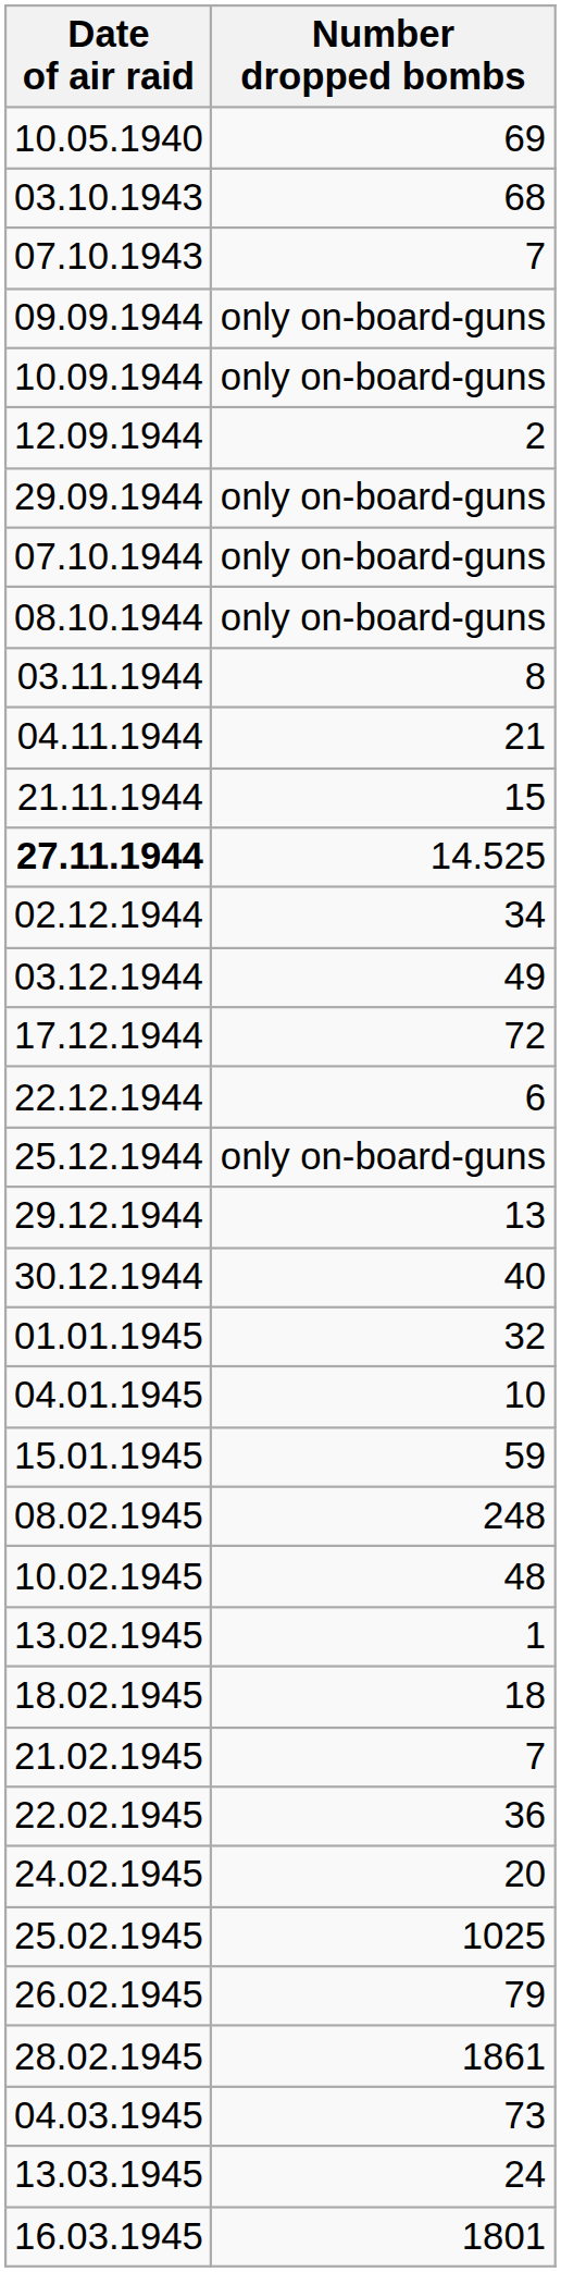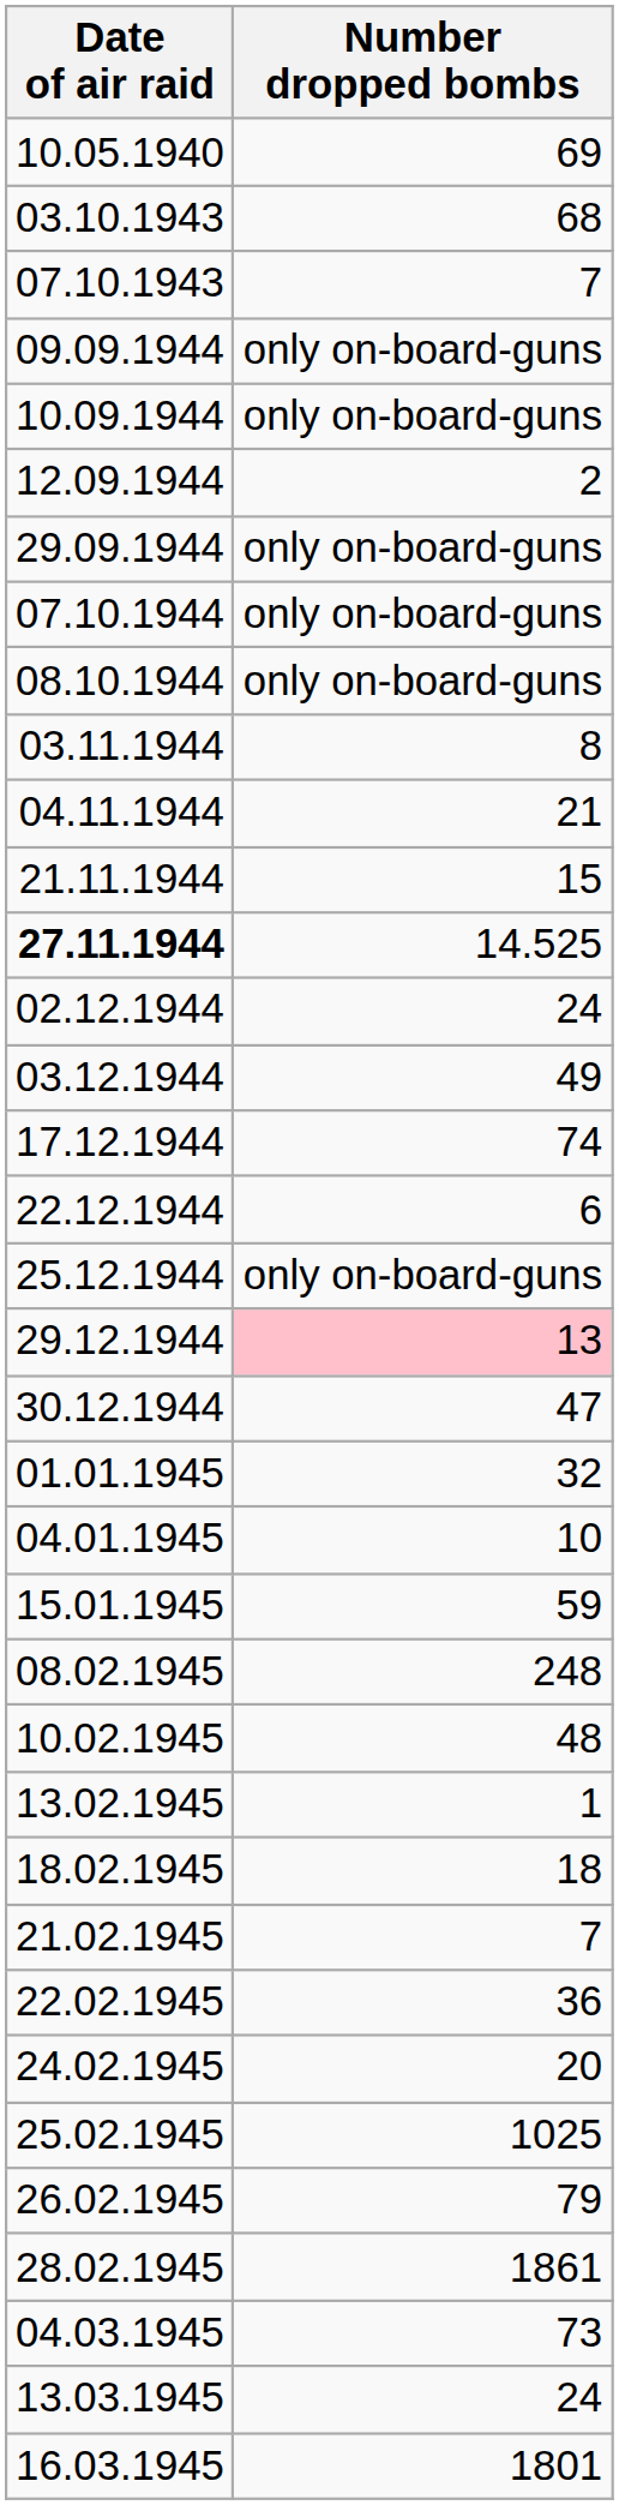02.12.1944 | Number dropped bombs: 34 -> 24
17.12.1944 | Number dropped bombs: 72 -> 74
29.12.1944 | Number dropped bombs: no background -> pink background
30.12.1944 | Number dropped bombs: 40 -> 47
